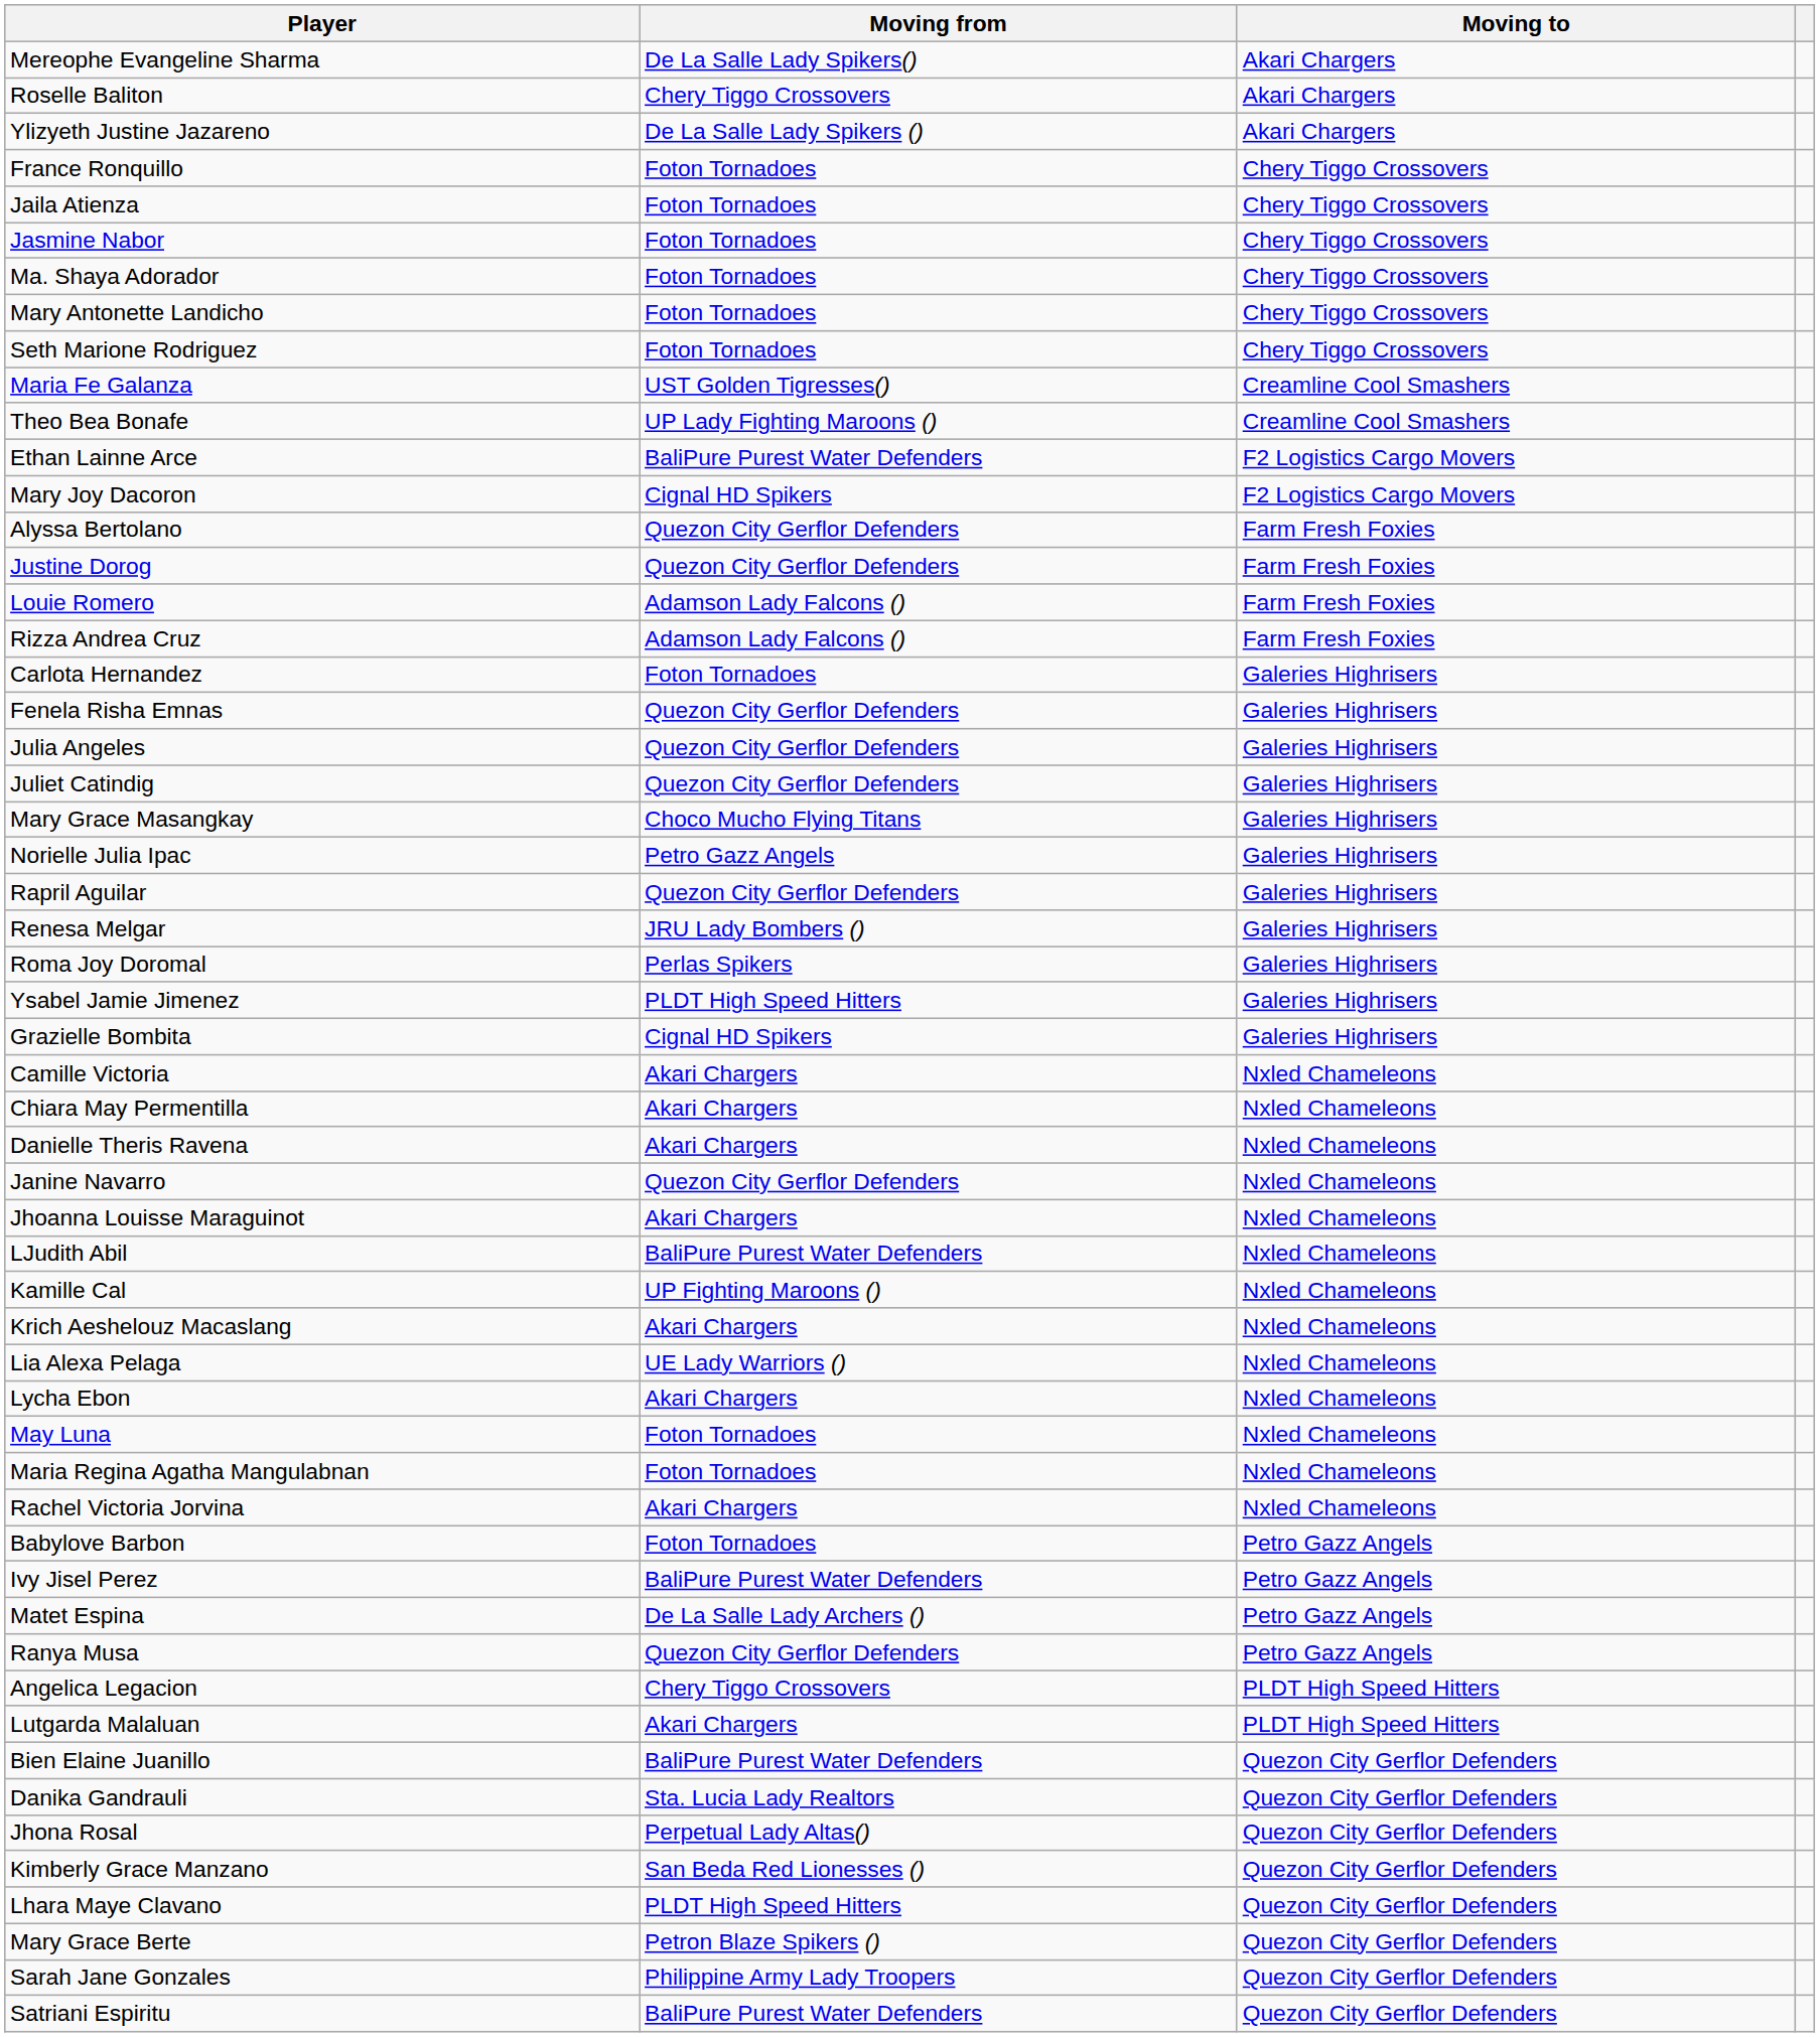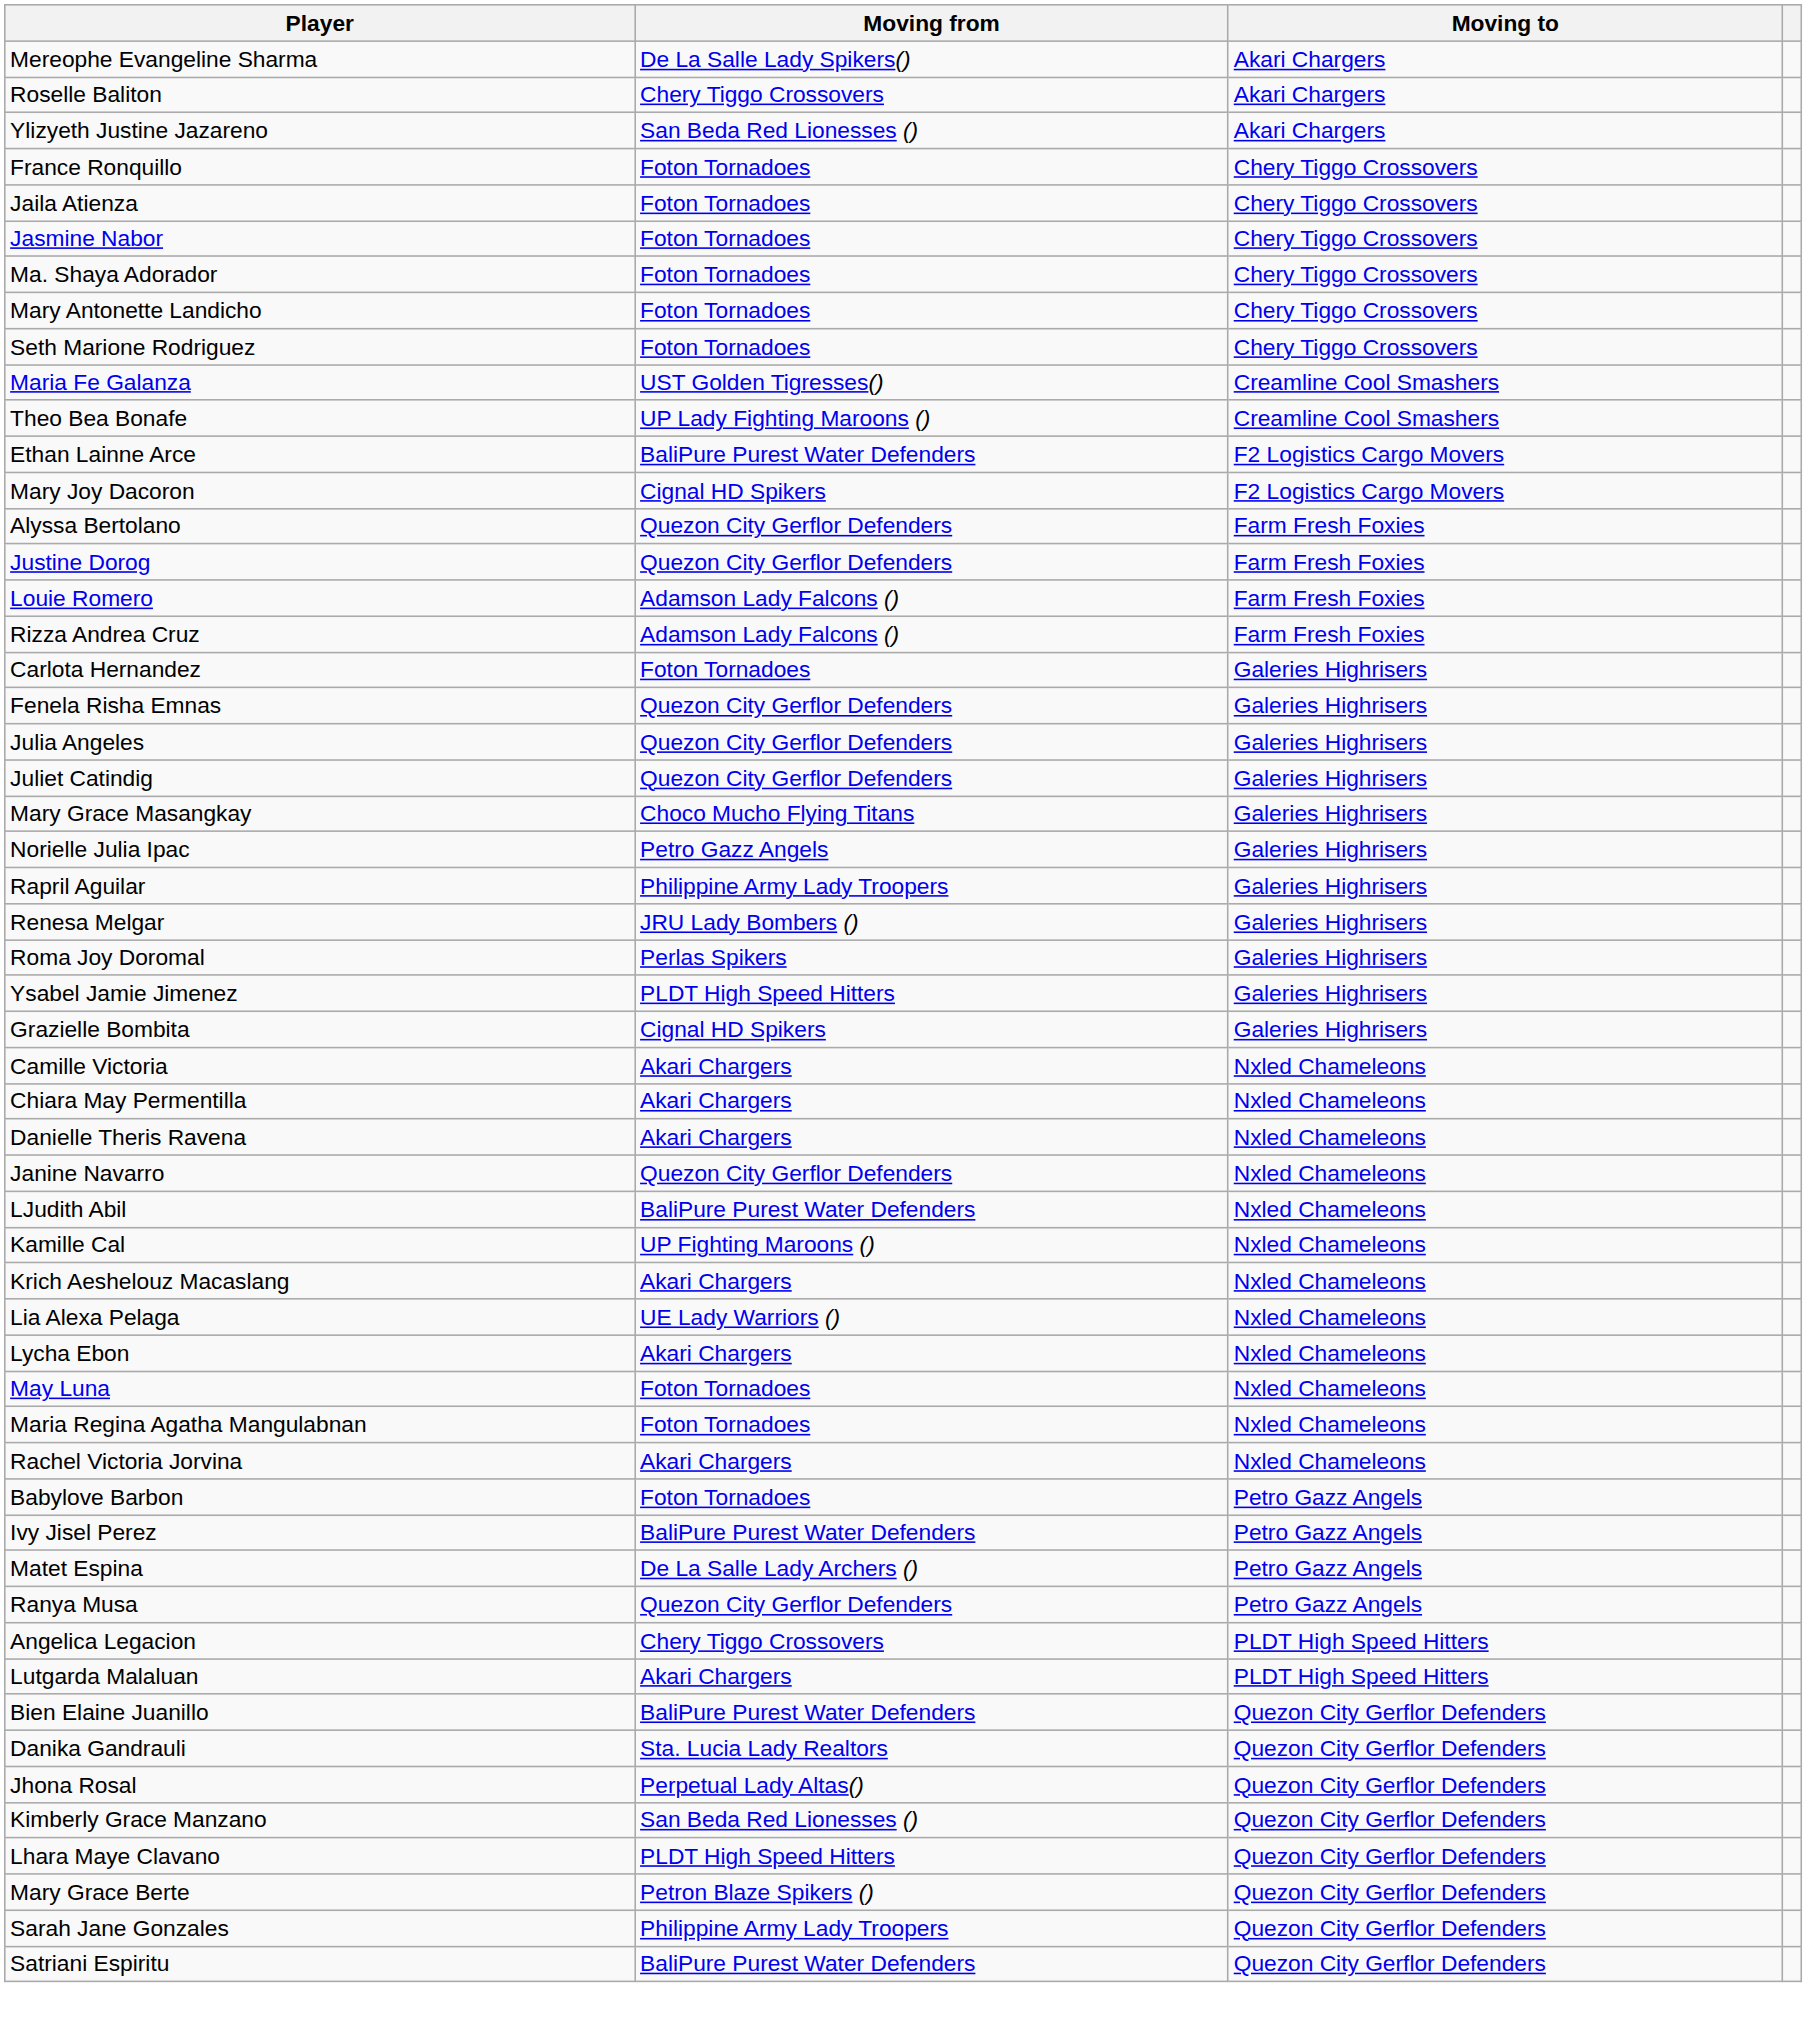Ylizyeth Justine Jazareno | Moving from: De La Salle Lady Spikers () -> San Beda Red Lionesses ()
Rapril Aguilar | Moving from: Quezon City Gerflor Defenders -> Philippine Army Lady Troopers
- row: Jhoanna Louisse Maraguinot | Akari Chargers | Nxled Chameleons
